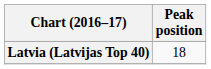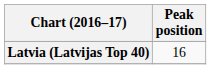Latvia (Latvijas Top 40) | Peak position: 18 -> 16
